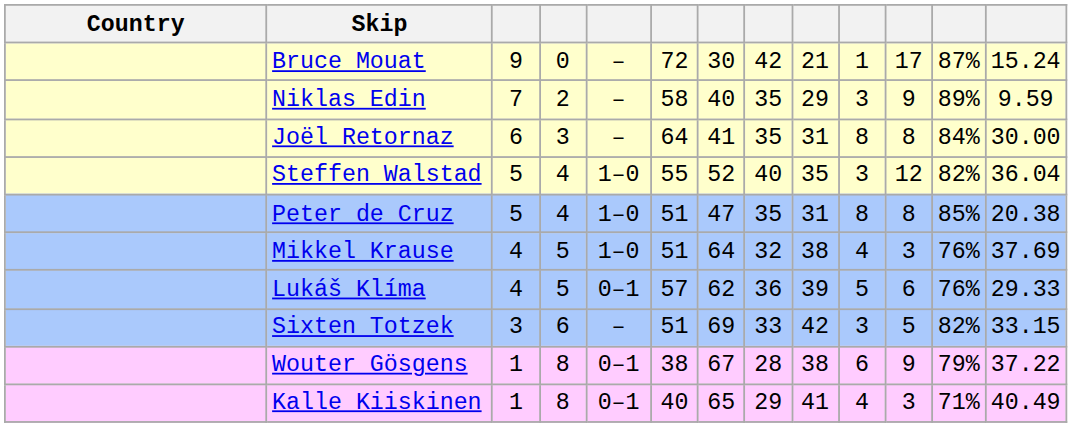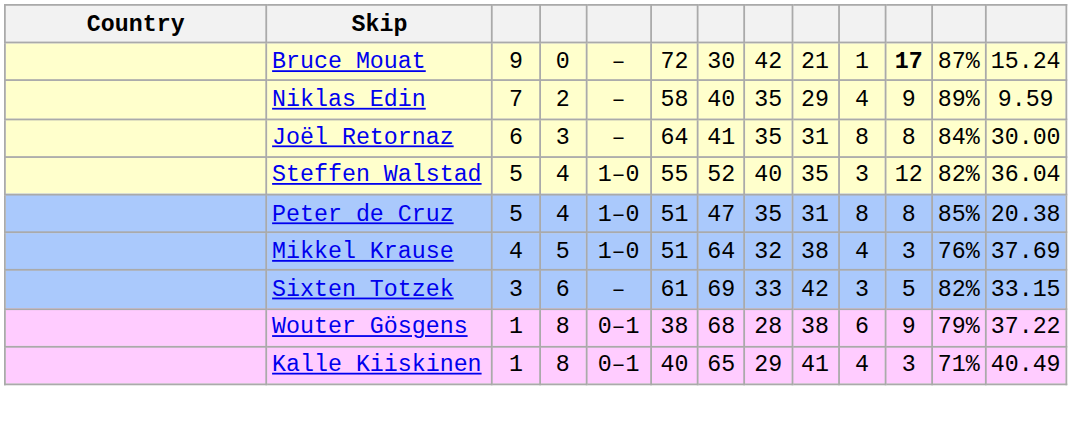Bruce Mouat | column 11: normal -> bold
Niklas Edin | column 10: 3 -> 4
- row: Lukáš Klíma | 4 | 5 | 0–1 | 57 | 62 | 36 | 39 | 5 | 6 | 76% | 29.33
Sixten Totzek | column 6: 51 -> 61
Wouter Gösgens | column 7: 67 -> 68
